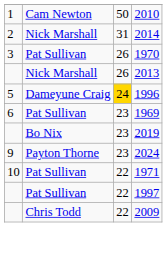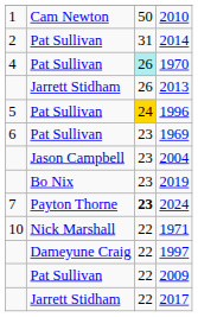2014 | column 2: Nick Marshall -> Pat Sullivan
1970 | column 1: 3 -> 4
1970 | column 3: no background -> paleturquoise background
2013 | column 2: Nick Marshall -> Jarrett Stidham
1996 | column 2: Dameyune Craig -> Pat Sullivan
+ row: Jason Campbell | 23 | 2004
2024 | column 1: 9 -> 7
2024 | column 3: normal -> bold
1971 | column 2: Pat Sullivan -> Nick Marshall
1997 | column 2: Pat Sullivan -> Dameyune Craig
2009 | column 2: Chris Todd -> Pat Sullivan
+ row: Jarrett Stidham | 22 | 2017
